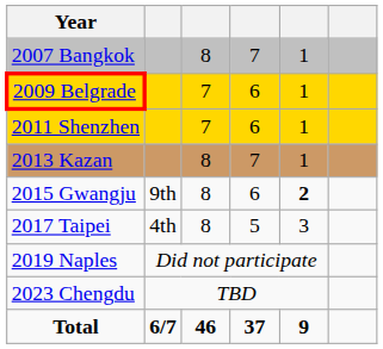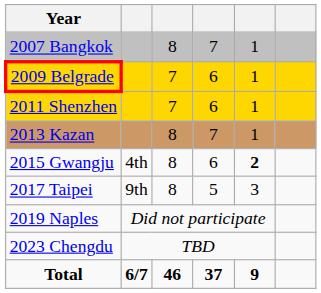2015 Gwangju | column 2: 9th -> 4th
2017 Taipei | column 2: 4th -> 9th
